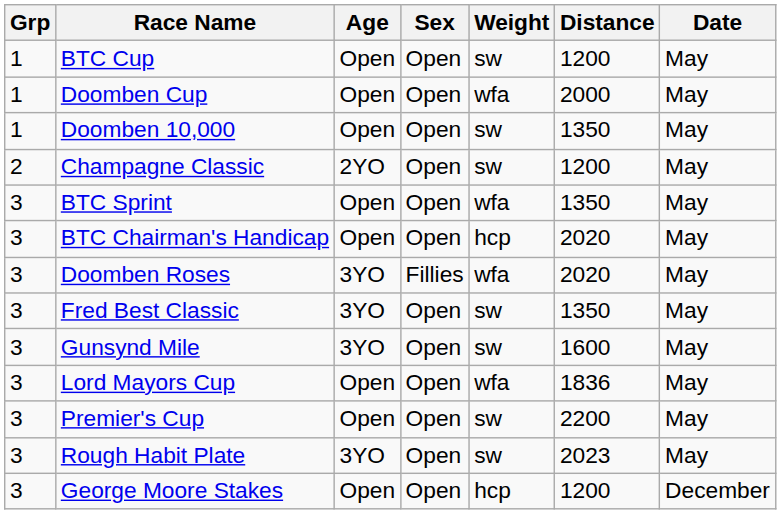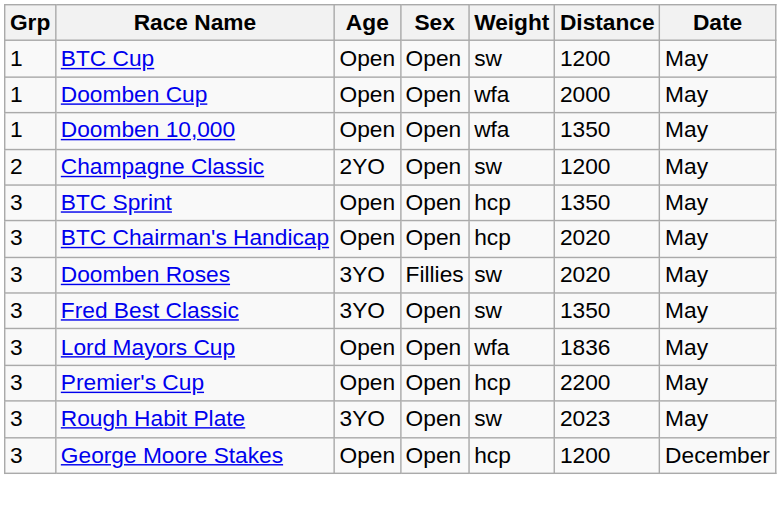Doomben 10,000 | Weight: sw -> wfa
BTC Sprint | Weight: wfa -> hcp
Doomben Roses | Weight: wfa -> sw
- row: 3 | Gunsynd Mile | 3YO | Open | sw | 1600 | May
Premier's Cup | Weight: sw -> hcp
